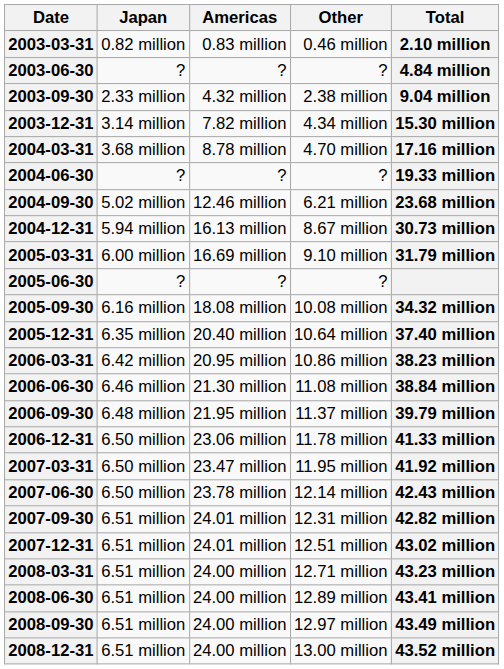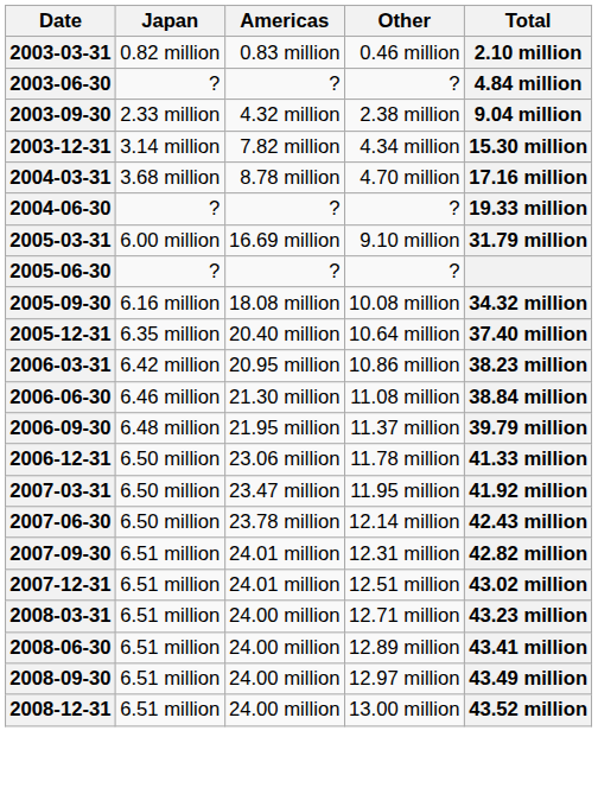- row: 2004-09-30 | 5.02 million | 12.46 million | 6.21 million | 23.68 million
- row: 2004-12-31 | 5.94 million | 16.13 million | 8.67 million | 30.73 million
